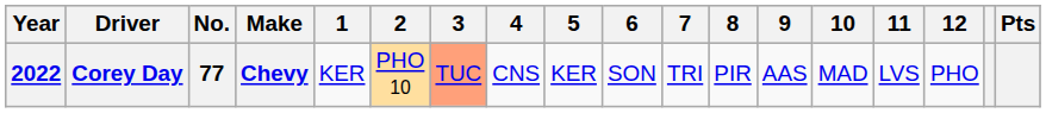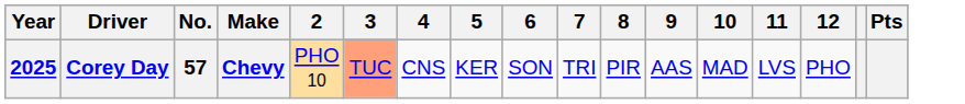- column: 1 | KER
Corey Day | Year: 2022 -> 2025
Corey Day | No.: 77 -> 57
